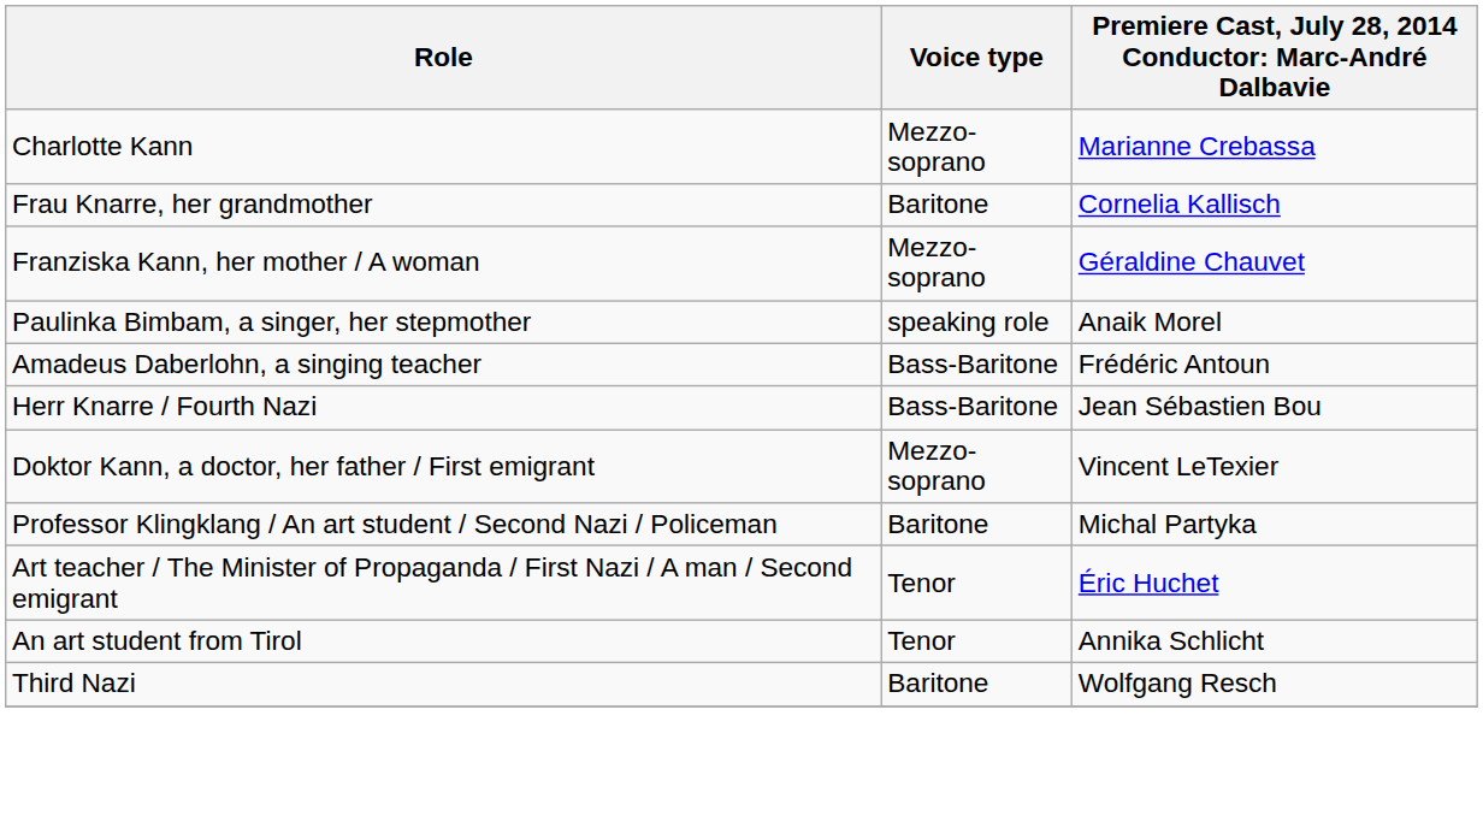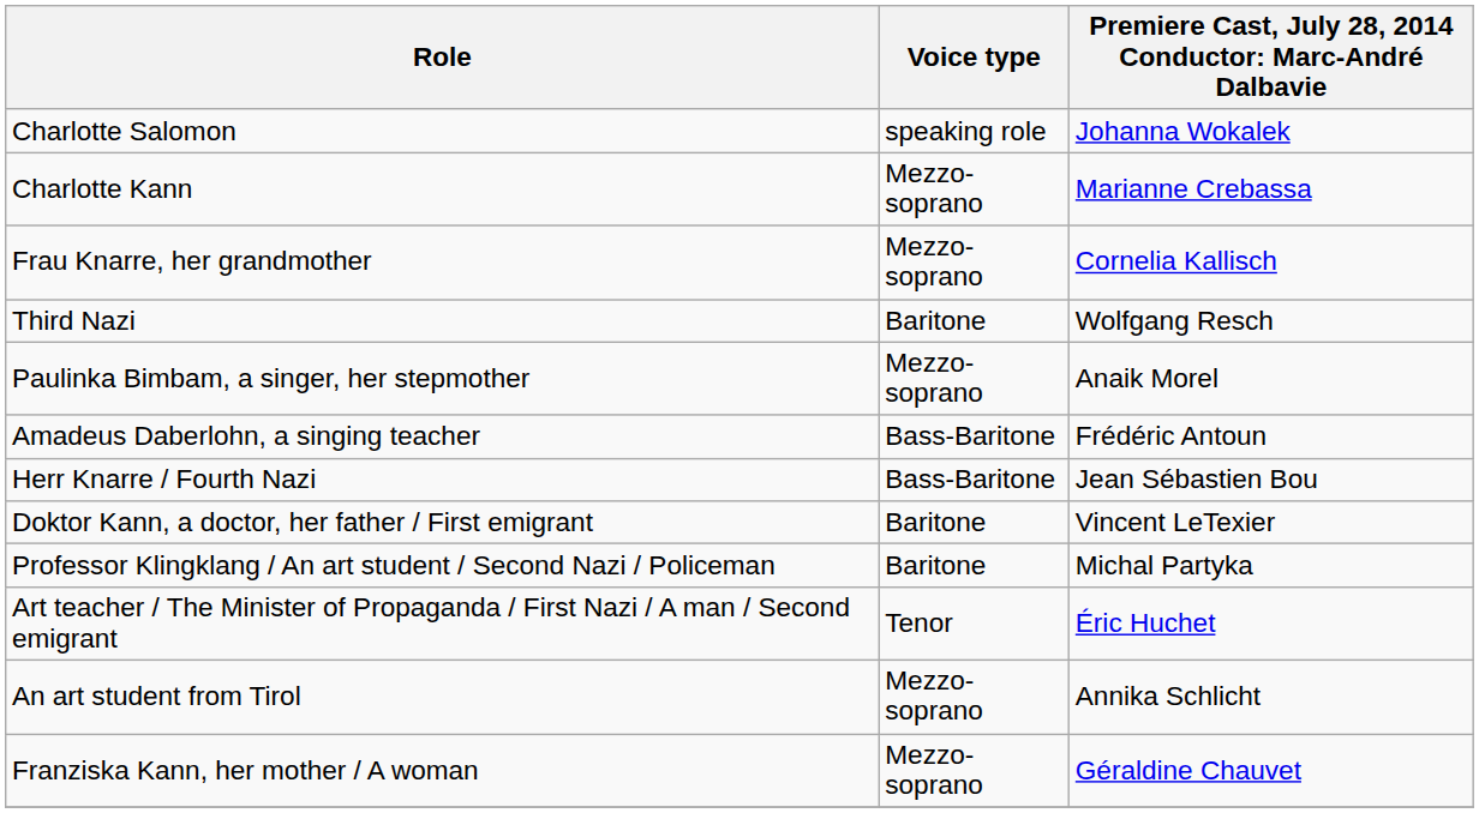+ row: Charlotte Salomon | speaking role | Johanna Wokalek
Frau Knarre, her grandmother | Voice type: Baritone -> Mezzo-soprano
rows swapped: Franziska Kann, her mother / A woman <-> Third Nazi
Paulinka Bimbam, a singer, her stepmother | Voice type: speaking role -> Mezzo-soprano
Doktor Kann, a doctor, her father / First emigrant | Voice type: Mezzo-soprano -> Baritone
An art student from Tirol | Voice type: Tenor -> Mezzo-soprano
